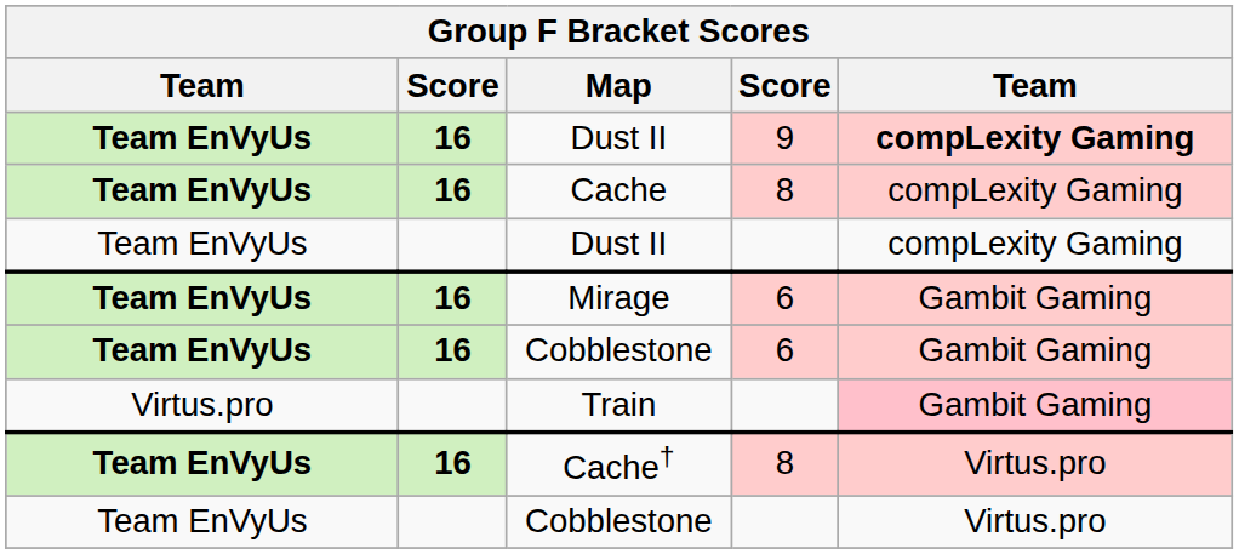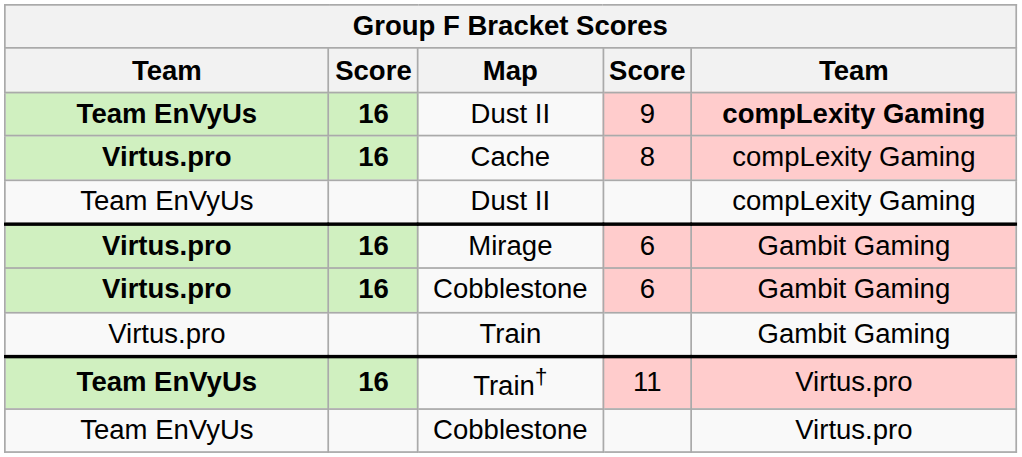Cache | column 1: Team EnVyUs -> Virtus.pro
Mirage | column 1: Team EnVyUs -> Virtus.pro
Cobblestone / 6 | column 1: Team EnVyUs -> Virtus.pro
Train | column 5: pink background -> no background
+ row: Team EnVyUs | 16 | Train† | 11 | Virtus.pro
- row: Team EnVyUs | 16 | Cache† | 8 | Virtus.pro
